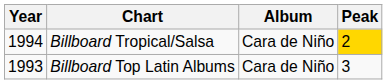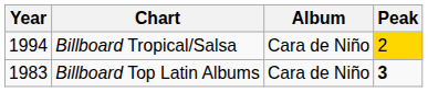Billboard Top Latin Albums | Year: 1993 -> 1983
Billboard Top Latin Albums | Peak: normal -> bold
